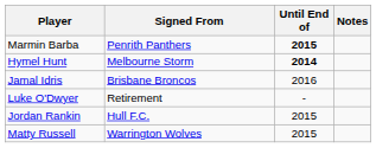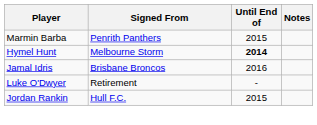Marmin Barba | Until End of: bold -> normal
- row: Matty Russell | Warrington Wolves | 2015
